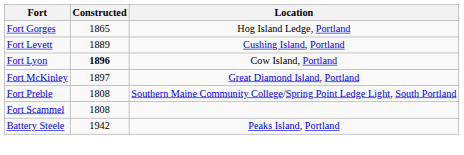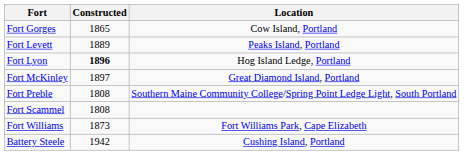Fort Gorges | Location: Hog Island Ledge, Portland -> Cow Island, Portland
Fort Levett | Location: Cushing Island, Portland -> Peaks Island, Portland
Fort Lyon | Location: Cow Island, Portland -> Hog Island Ledge, Portland
+ row: Fort Williams | 1873 | Fort Williams Park, Cape Elizabeth
Battery Steele | Location: Peaks Island, Portland -> Cushing Island, Portland
